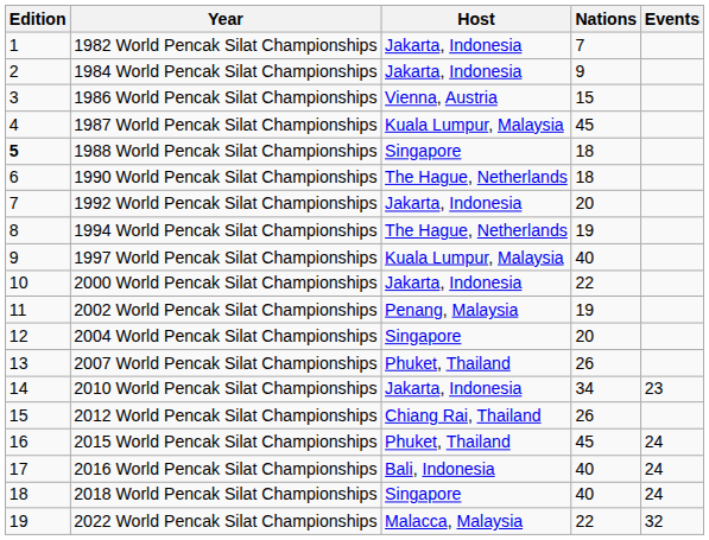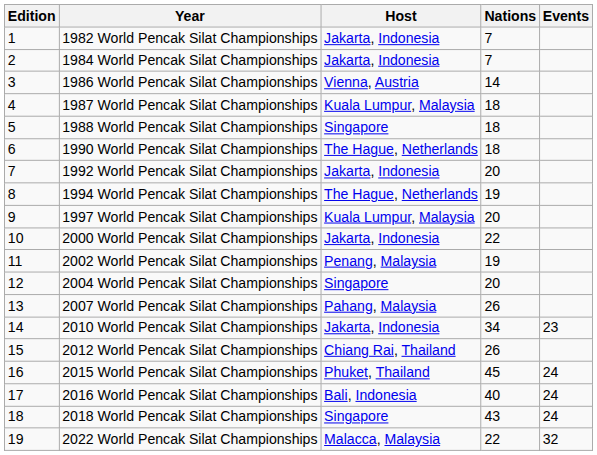1984 World Pencak Silat Championships | Nations: 9 -> 7
1986 World Pencak Silat Championships | Nations: 15 -> 14
1987 World Pencak Silat Championships | Nations: 45 -> 18
1988 World Pencak Silat Championships | Edition: bold -> normal
1997 World Pencak Silat Championships | Nations: 40 -> 20
2007 World Pencak Silat Championships | Host: Phuket, Thailand -> Pahang, Malaysia
2018 World Pencak Silat Championships | Nations: 40 -> 43
